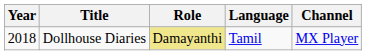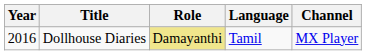Dollhouse Diaries | Year: 2018 -> 2016
